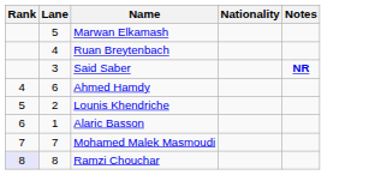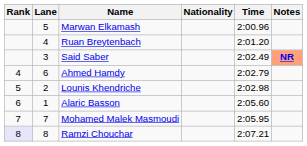+ column: Time | 2:00.96 | 2:01.20 | 2:02.49 | 2:02.79 | 2:02.98 | 2:05.60 | 2:05.95 | 2:07.21
Said Saber | Notes: no background -> lightsalmon background
